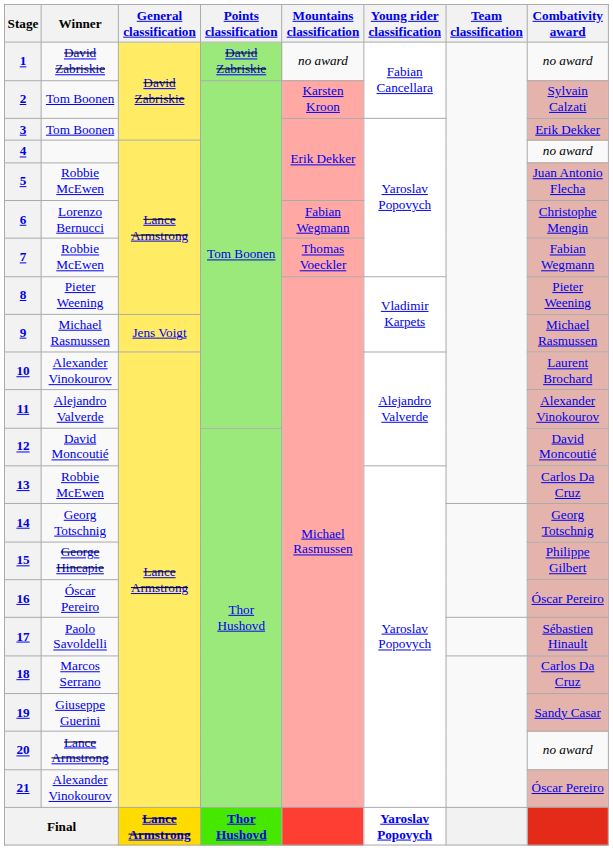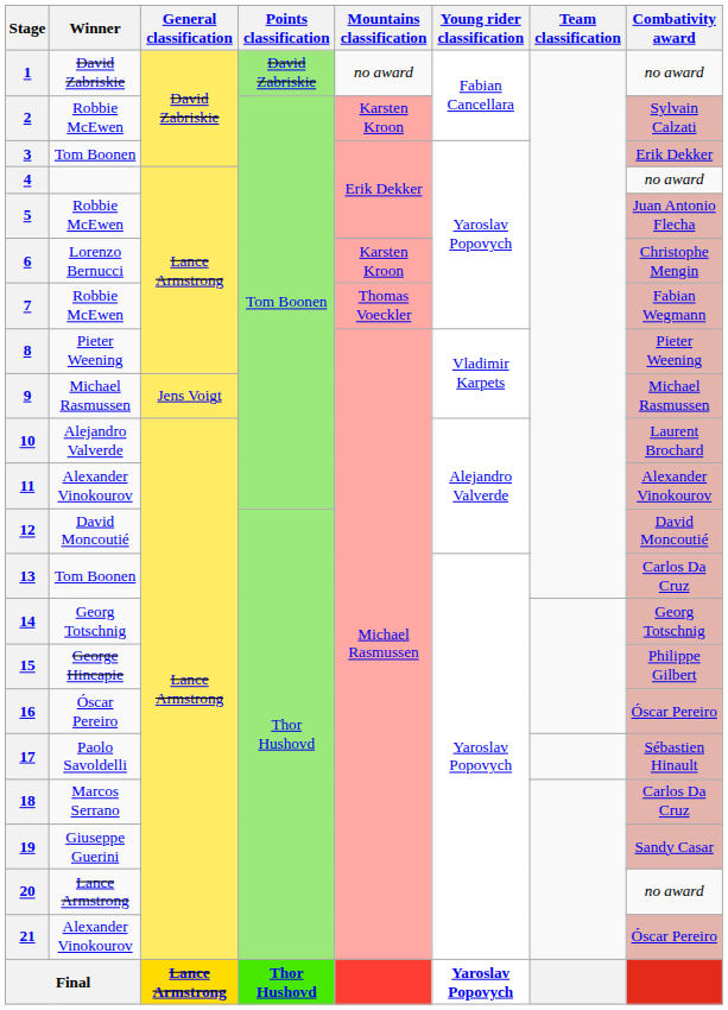2 | Winner: Tom Boonen -> Robbie McEwen
6 | Mountains classification: Fabian Wegmann -> Karsten Kroon
10 | Winner: Alexander Vinokourov -> Alejandro Valverde
11 | Winner: Alejandro Valverde -> Alexander Vinokourov
13 | Winner: Robbie McEwen -> Tom Boonen
